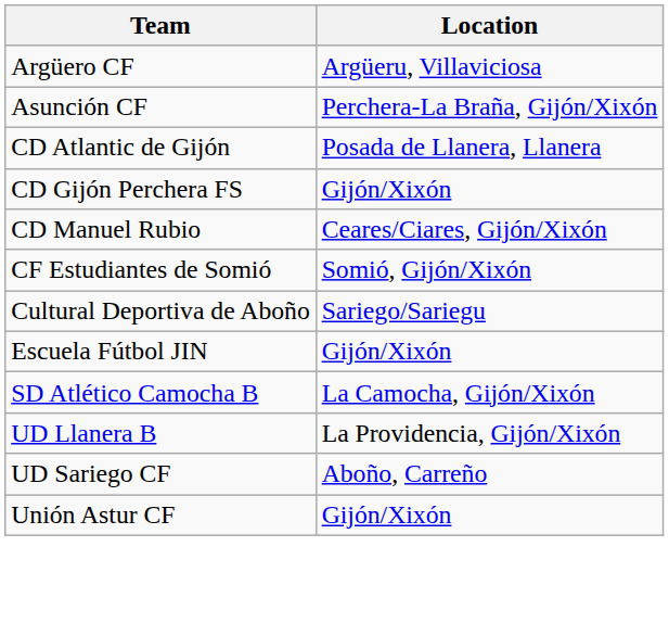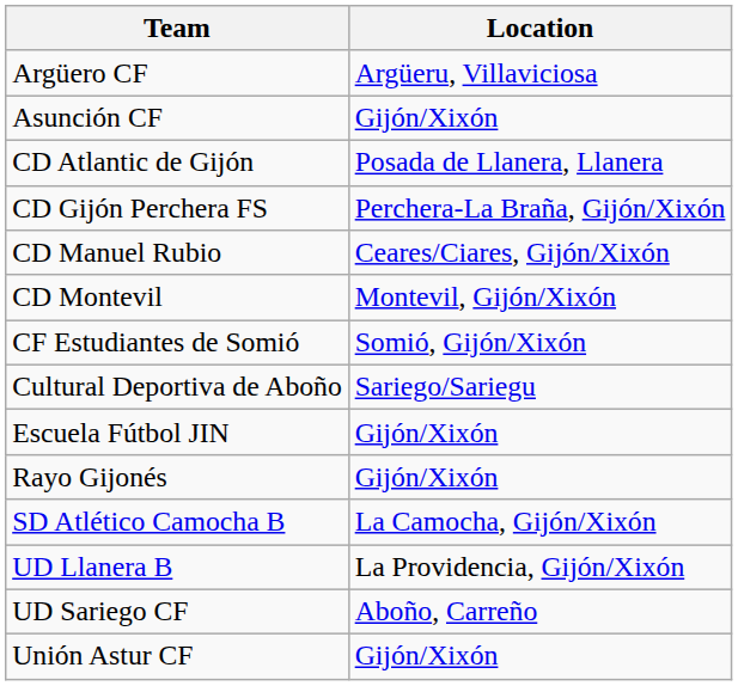Asunción CF | Location: Perchera-La Braña, Gijón/Xixón -> Gijón/Xixón
CD Gijón Perchera FS | Location: Gijón/Xixón -> Perchera-La Braña, Gijón/Xixón
+ row: CD Montevil | Montevil, Gijón/Xixón
+ row: Rayo Gijonés | Gijón/Xixón
